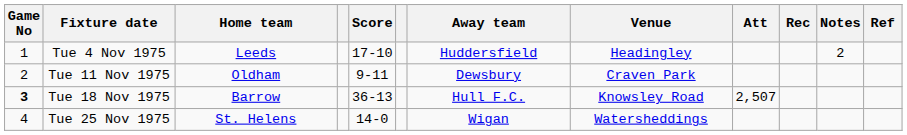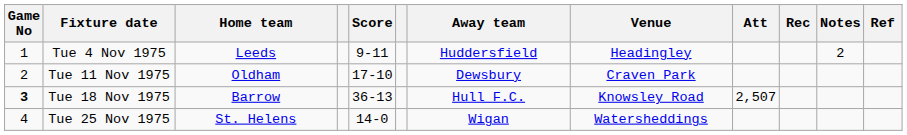Tue 4 Nov 1975 | Score: 17-10 -> 9-11
Tue 11 Nov 1975 | Score: 9-11 -> 17-10
